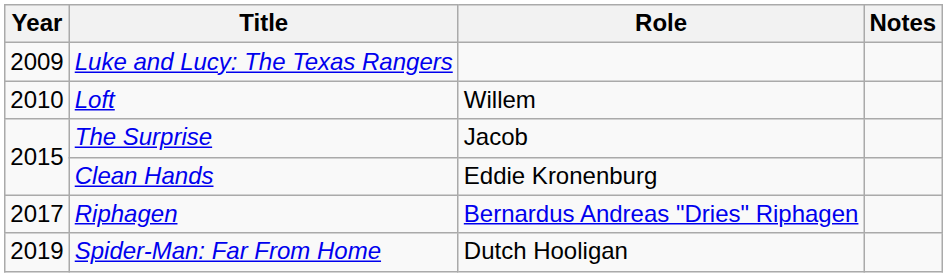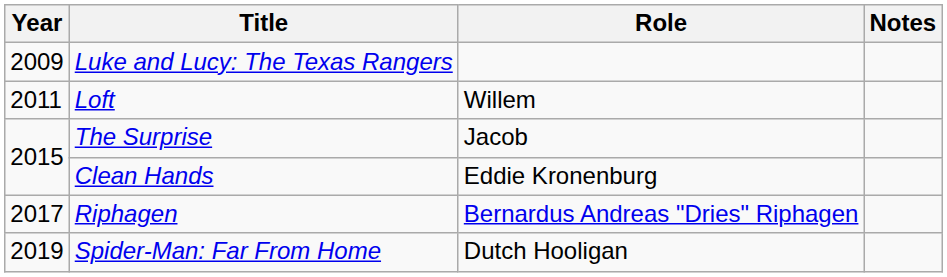Loft | Year: 2010 -> 2011
